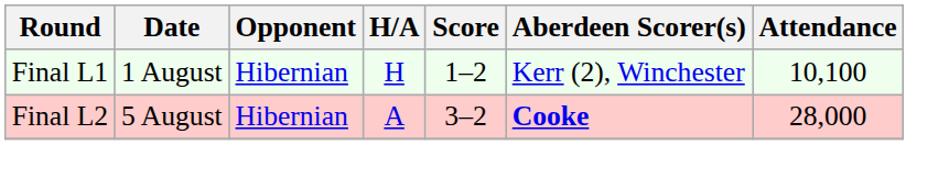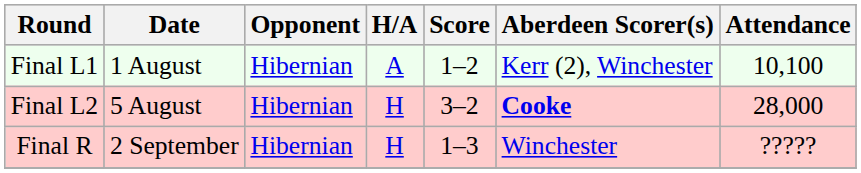Final L1 | H/A: H -> A
Final L2 | H/A: A -> H
+ row: Final R | 2 September | Hibernian | H | 1–3 | Winchester | ?????
